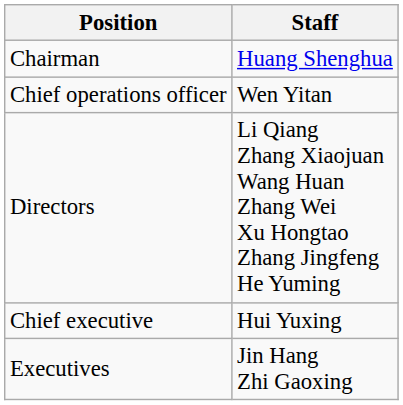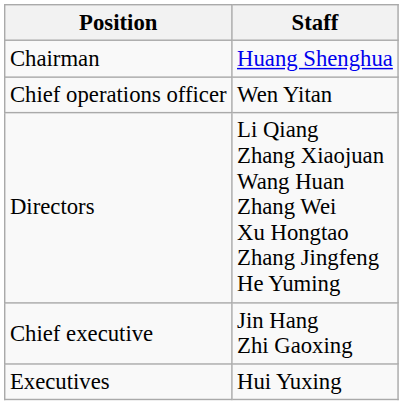Chief executive | Staff: Hui Yuxing -> Jin Hang Zhi Gaoxing
Executives | Staff: Jin Hang Zhi Gaoxing -> Hui Yuxing
